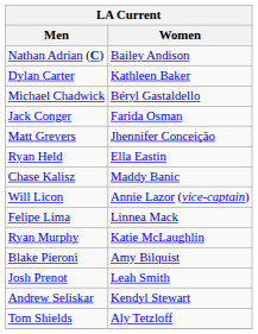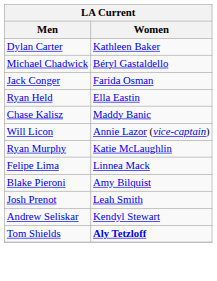- row: Nathan Adrian (C) | Bailey Andison
- row: Matt Grevers | Jhennifer Conceição
rows swapped: Felipe Lima <-> Ryan Murphy
Tom Shields | Women: normal -> bold
